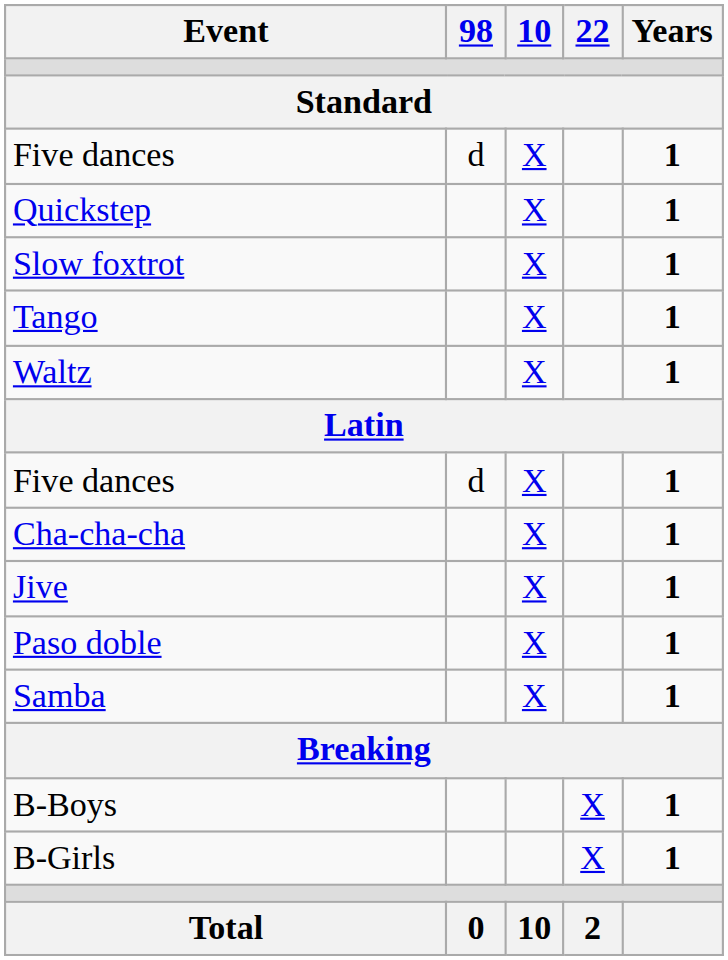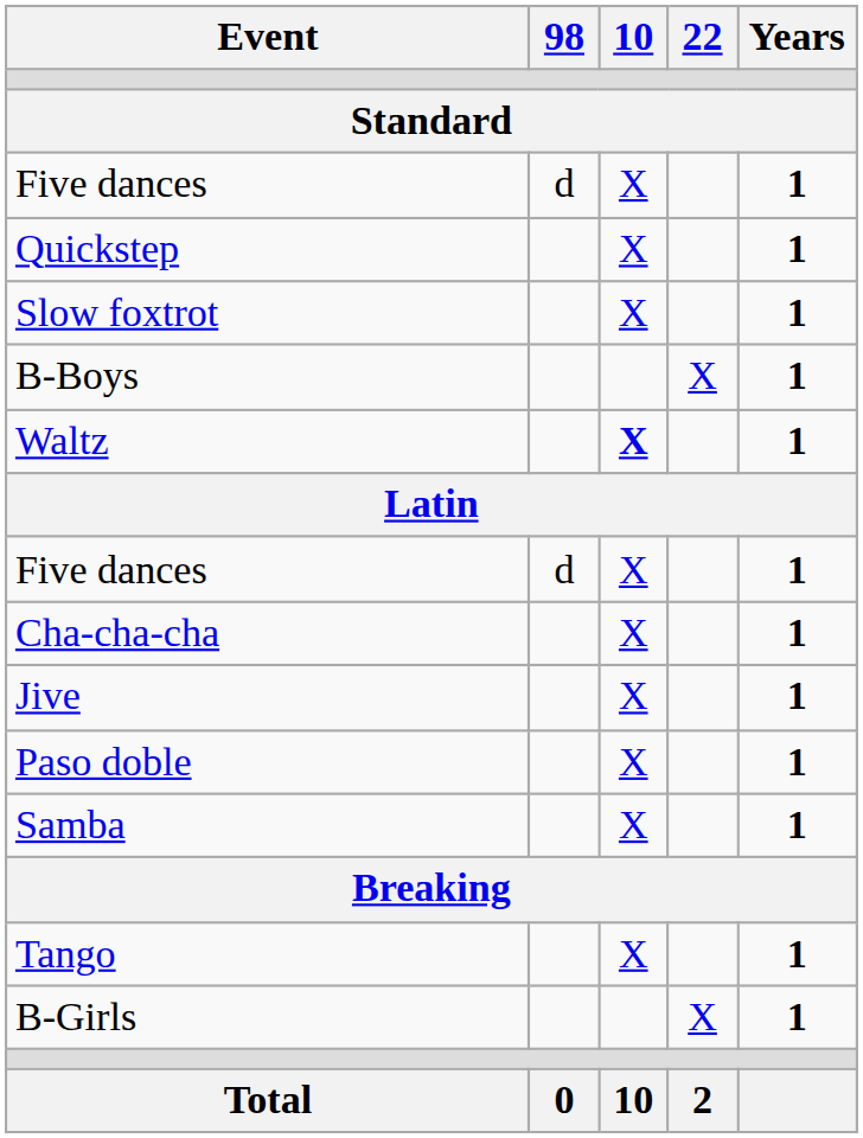rows swapped: Tango <-> B-Boys
Waltz | 10: normal -> bold
